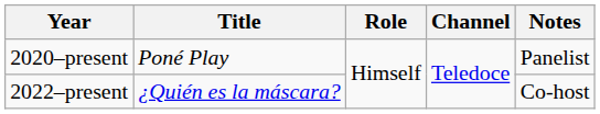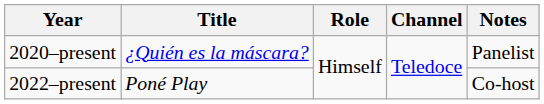2020–present | Title: Poné Play -> ¿Quién es la máscara?
2022–present | Title: ¿Quién es la máscara? -> Poné Play
